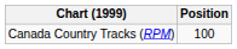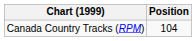Canada Country Tracks (RPM) | Position: 100 -> 104
